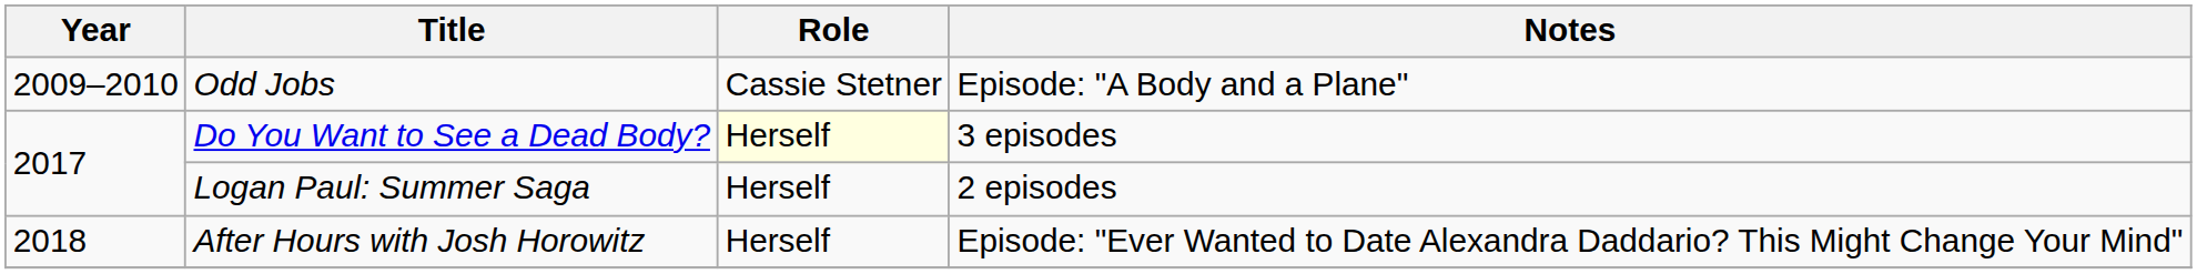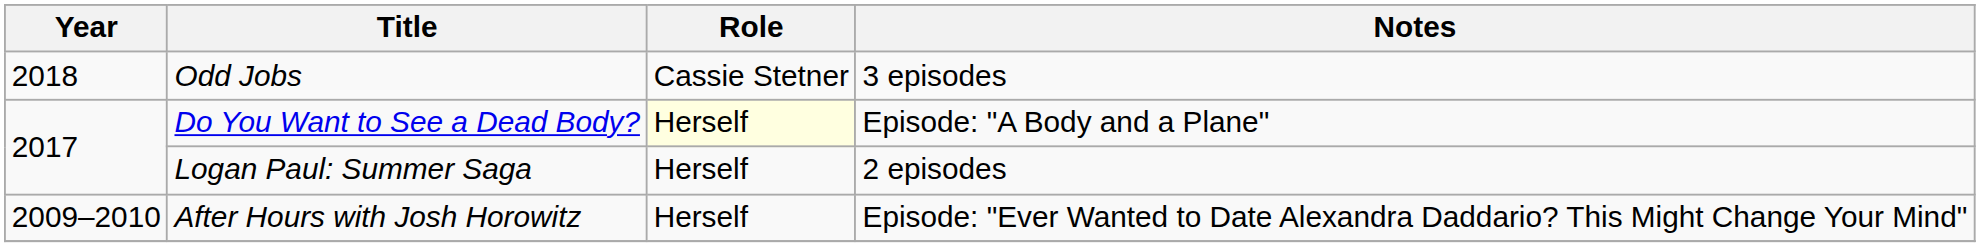Odd Jobs | Year: 2009–2010 -> 2018
Odd Jobs | Notes: Episode: "A Body and a Plane" -> 3 episodes
Do You Want to See a Dead Body? | Notes: 3 episodes -> Episode: "A Body and a Plane"
After Hours with Josh Horowitz | Year: 2018 -> 2009–2010
